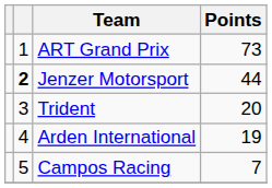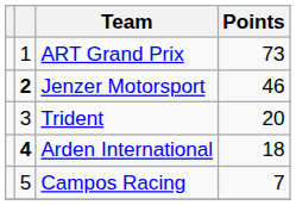Jenzer Motorsport | Points: 44 -> 46
Arden International | column 2: normal -> bold
Arden International | Points: 19 -> 18
